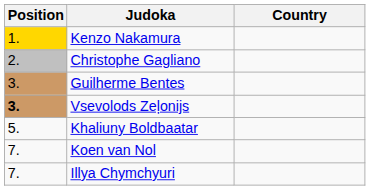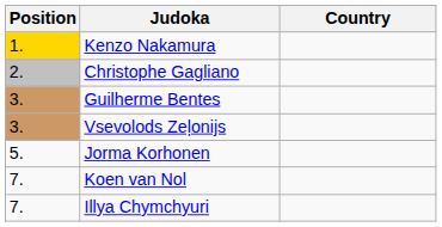Vsevolods Zeļonijs | Position: bold -> normal
+ row: 5. | Jorma Korhonen
- row: 5. | Khaliuny Boldbaatar
